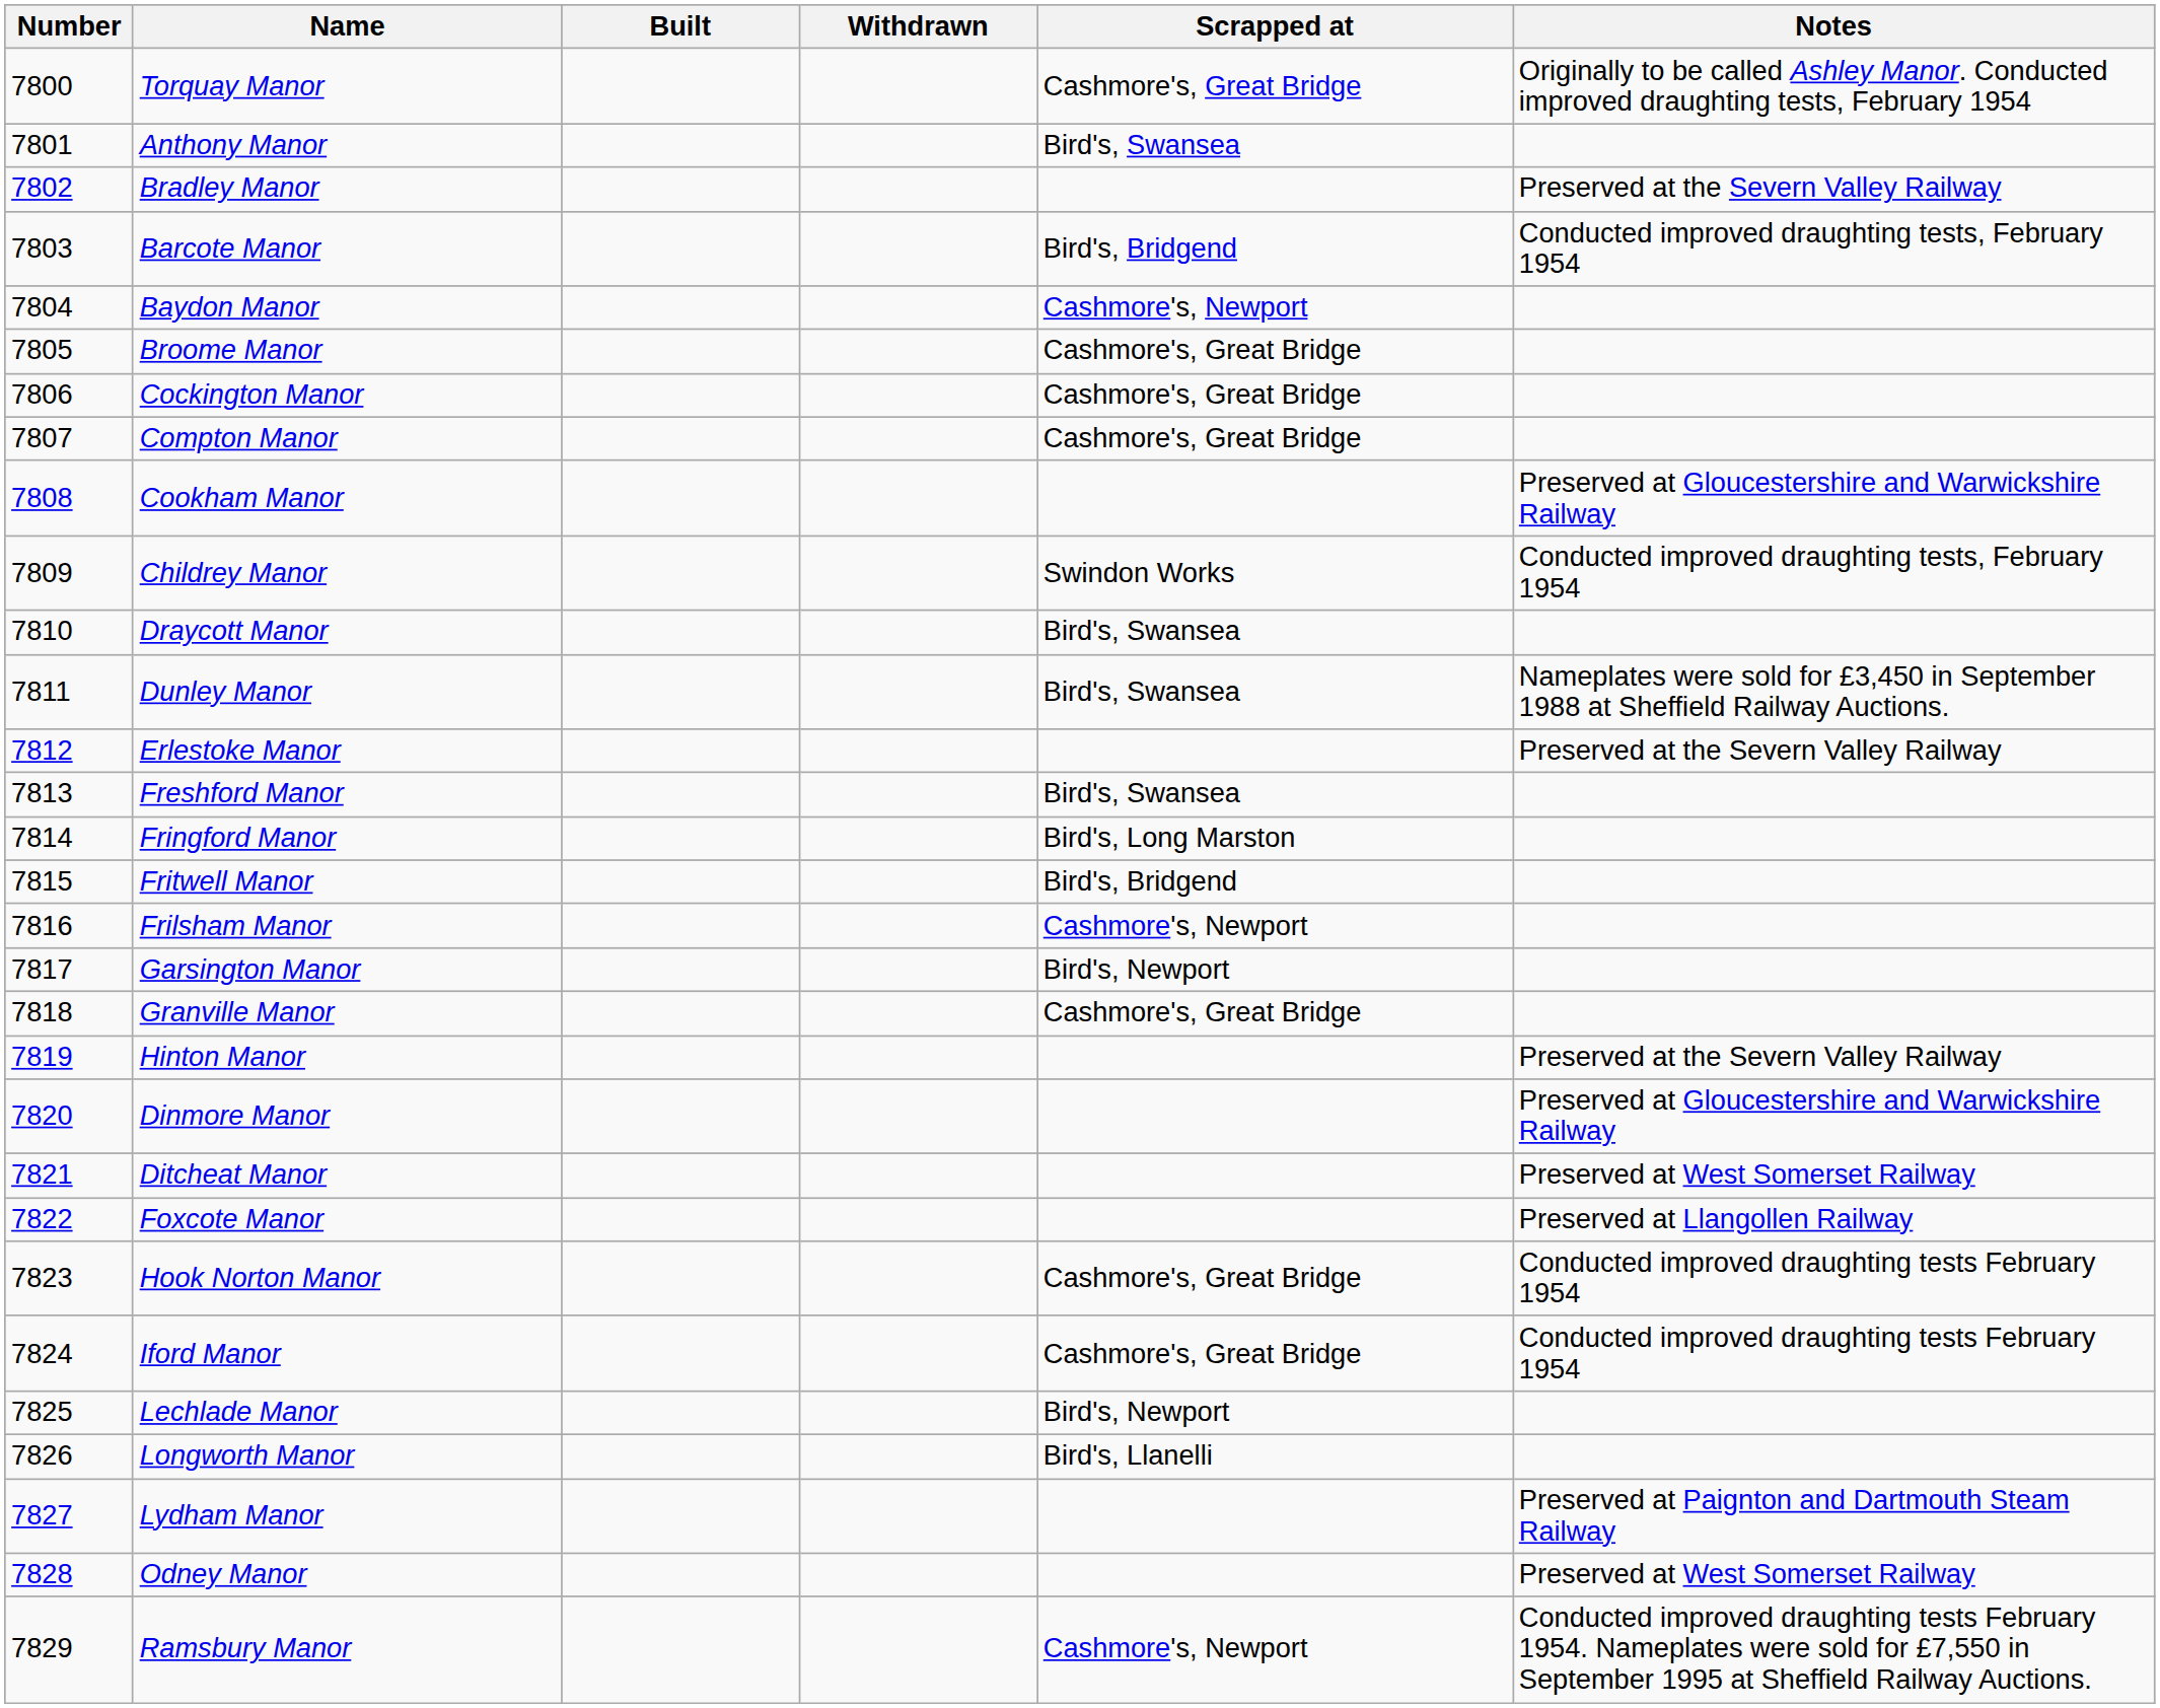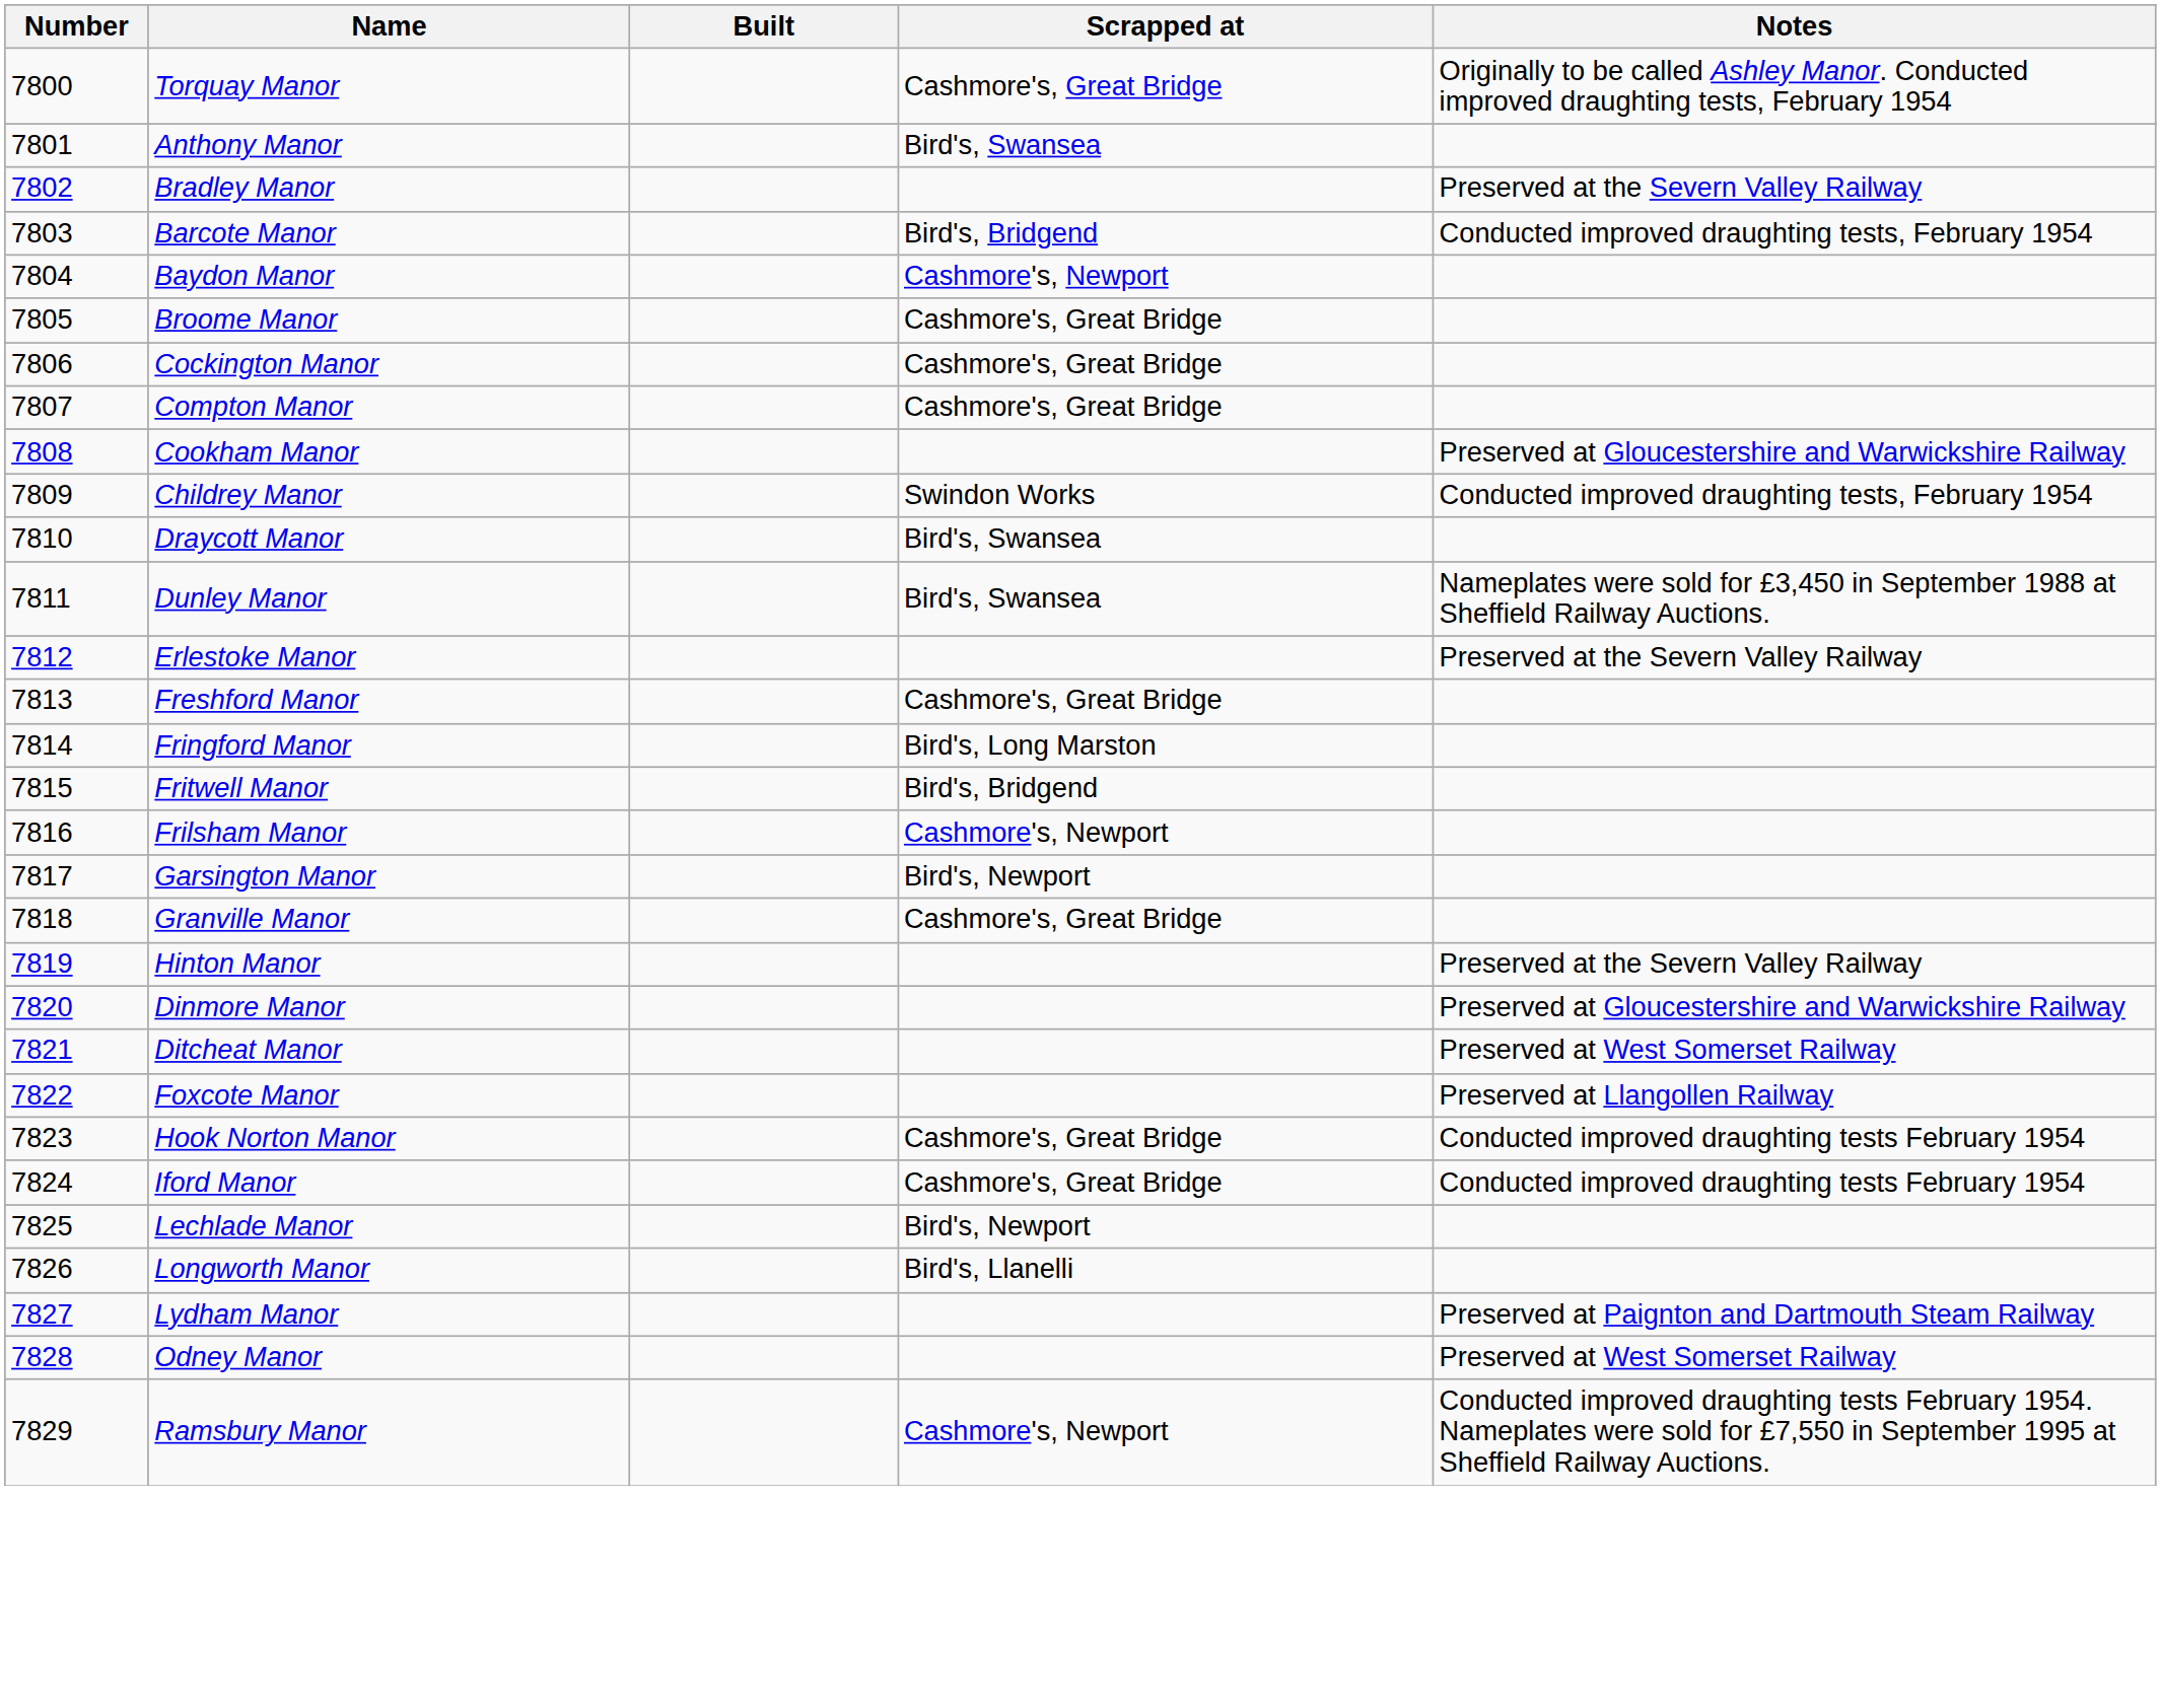- column: Withdrawn
Freshford Manor | Scrapped at: Bird's, Swansea -> Cashmore's, Great Bridge
